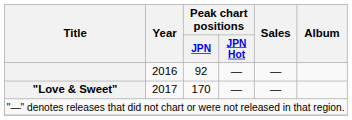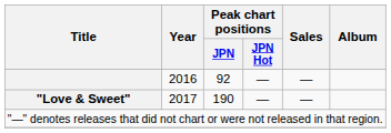"Love & Sweet" | Peak chart positions / JPN: 170 -> 190
